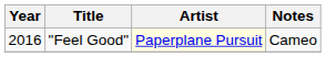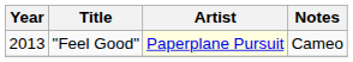"Feel Good" | Year: 2016 -> 2013
